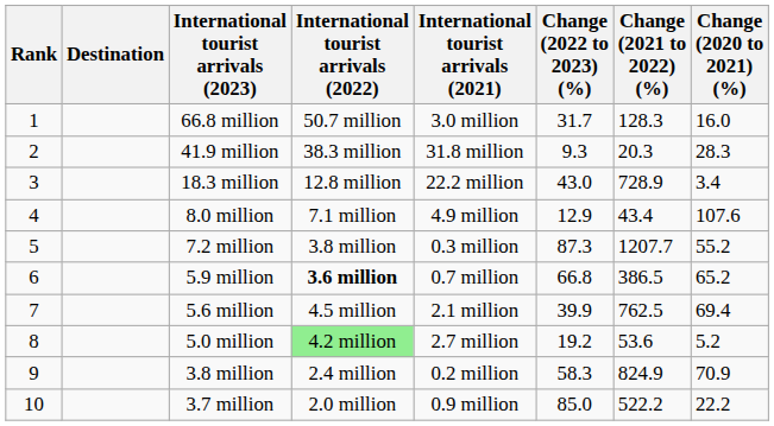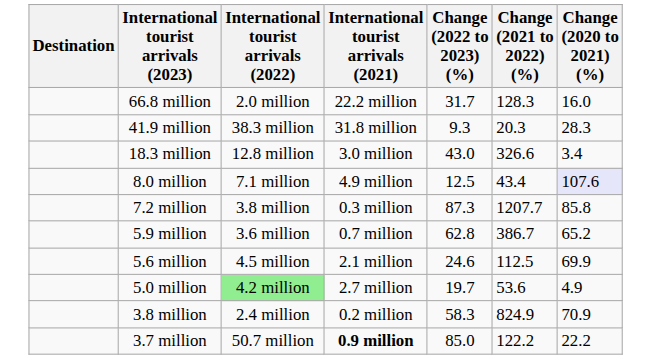- column: Rank | 1 | 2 | 3 | 4 | 5 | 6 | 7 | 8 | 9 | 10
66.8 million | International tourist arrivals (2022): 50.7 million -> 2.0 million
66.8 million | International tourist arrivals (2021): 3.0 million -> 22.2 million
18.3 million | International tourist arrivals (2021): 22.2 million -> 3.0 million
18.3 million | Change (2021 to 2022) (%): 728.9 -> 326.6
8.0 million | Change (2022 to 2023) (%): 12.9 -> 12.5
8.0 million | Change (2020 to 2021) (%): no background -> lavender background
7.2 million | Change (2020 to 2021) (%): 55.2 -> 85.8
5.9 million | International tourist arrivals (2022): bold -> normal
5.9 million | Change (2022 to 2023) (%): 66.8 -> 62.8
5.9 million | Change (2021 to 2022) (%): 386.5 -> 386.7
5.6 million | Change (2022 to 2023) (%): 39.9 -> 24.6
5.6 million | Change (2021 to 2022) (%): 762.5 -> 112.5
5.6 million | Change (2020 to 2021) (%): 69.4 -> 69.9
5.0 million | Change (2022 to 2023) (%): 19.2 -> 19.7
5.0 million | Change (2020 to 2021) (%): 5.2 -> 4.9
3.7 million | International tourist arrivals (2022): 2.0 million -> 50.7 million
3.7 million | International tourist arrivals (2021): normal -> bold
3.7 million | Change (2021 to 2022) (%): 522.2 -> 122.2
